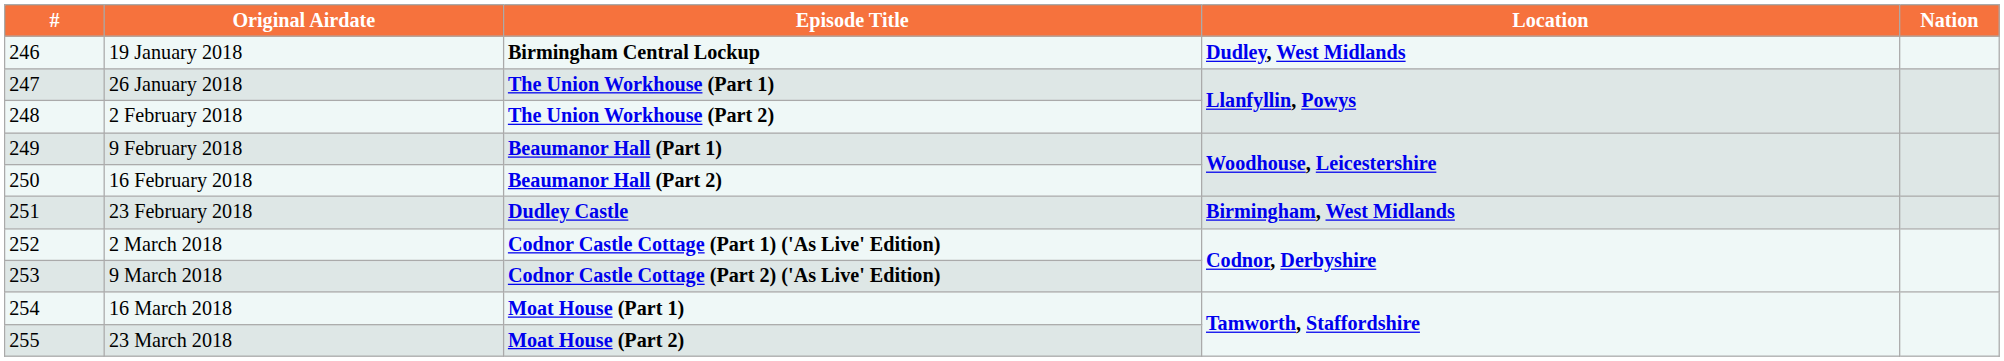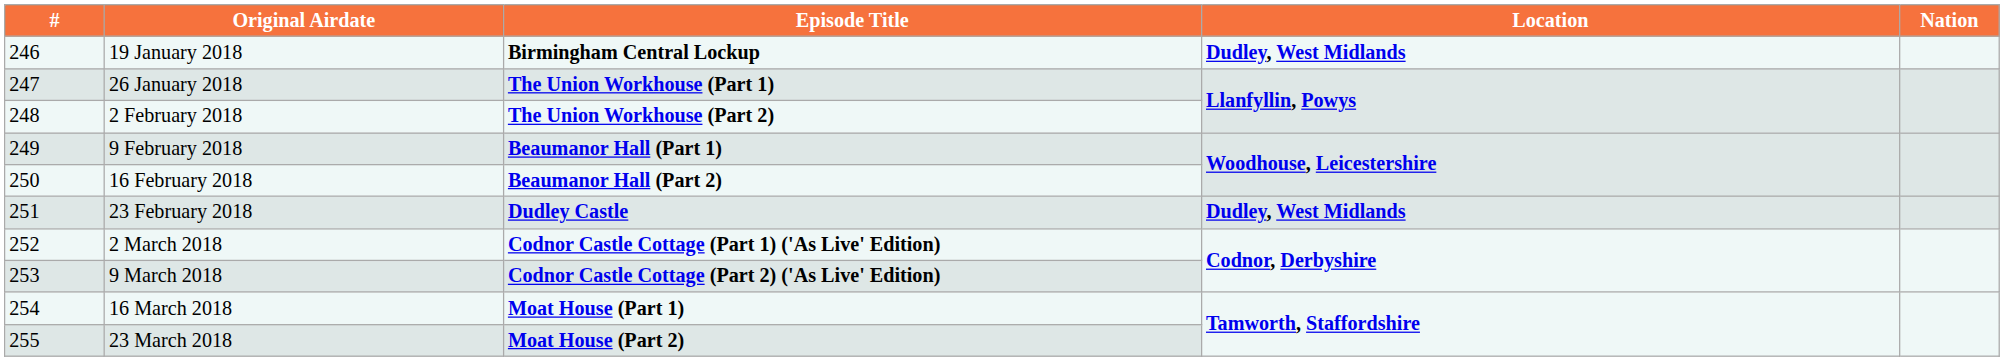23 February 2018 | Location: Birmingham, West Midlands -> Dudley, West Midlands
